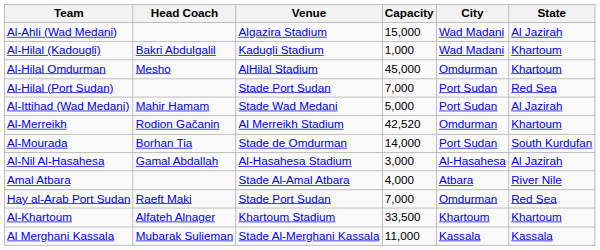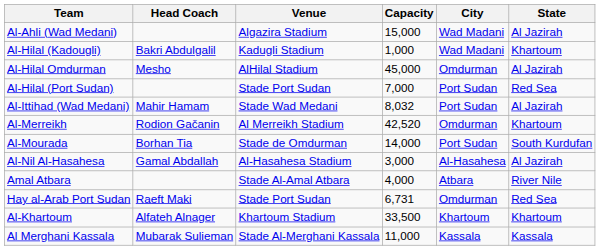Al-Hilal Omdurman | State: Khartoum -> Al Jazirah
Al-Ittihad (Wad Medani) | Capacity: 5,000 -> 8,032
Hay al-Arab Port Sudan | Capacity: 7,000 -> 6,731
